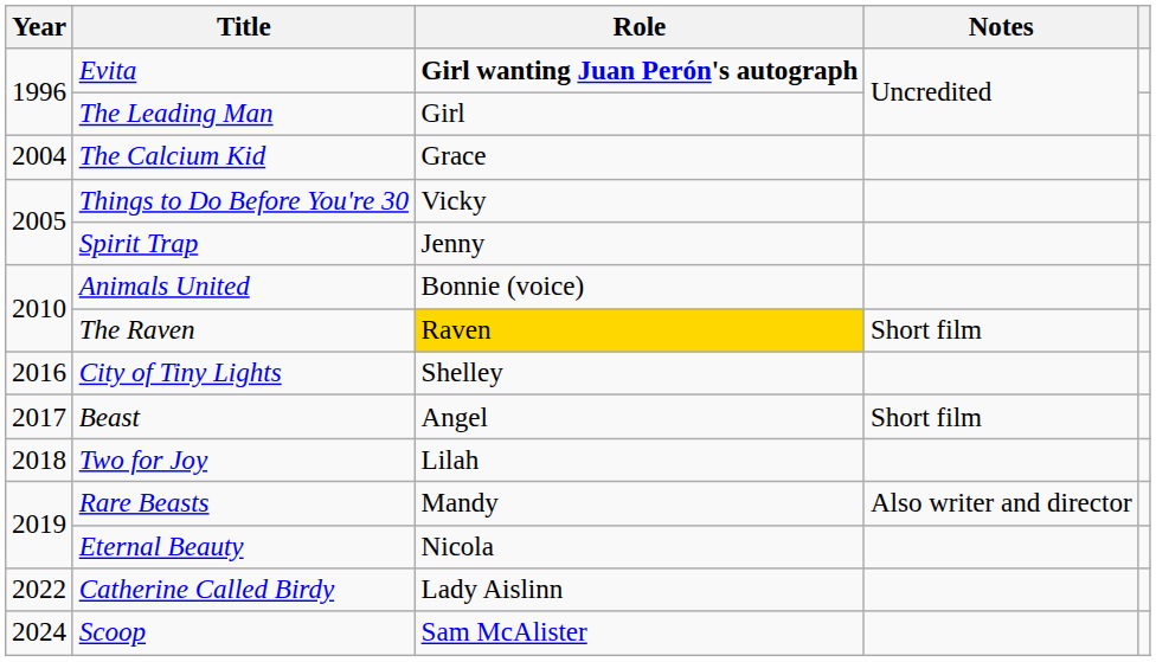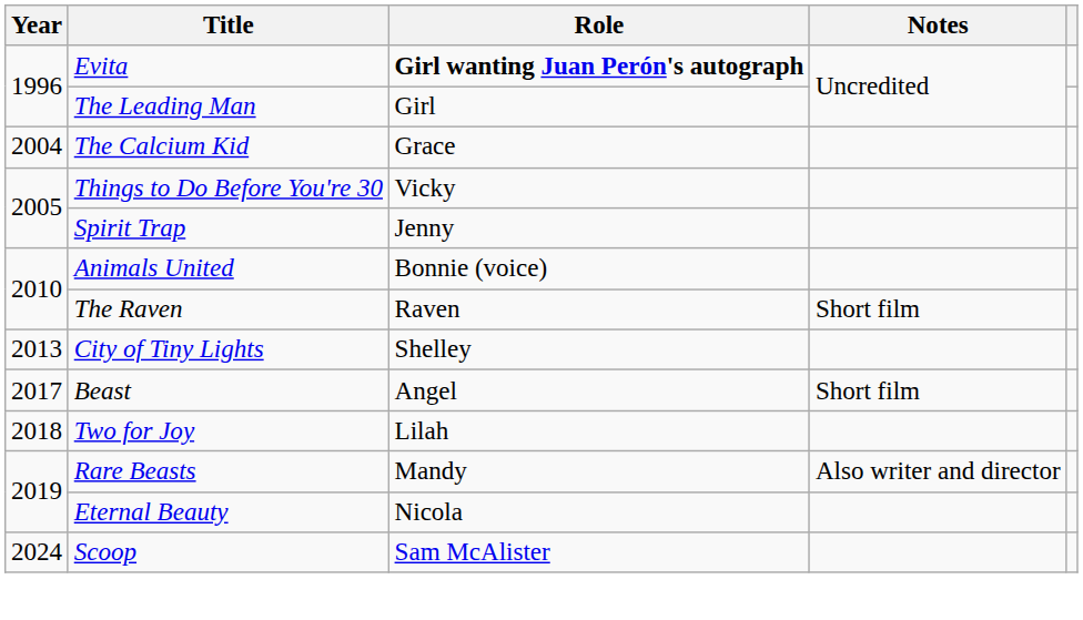The Raven | Role: gold background -> no background
City of Tiny Lights | Year: 2016 -> 2013
- row: 2022 | Catherine Called Birdy | Lady Aislinn
